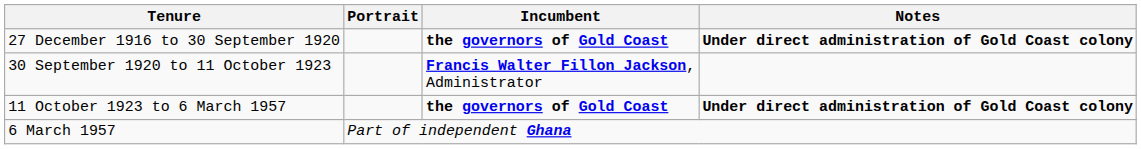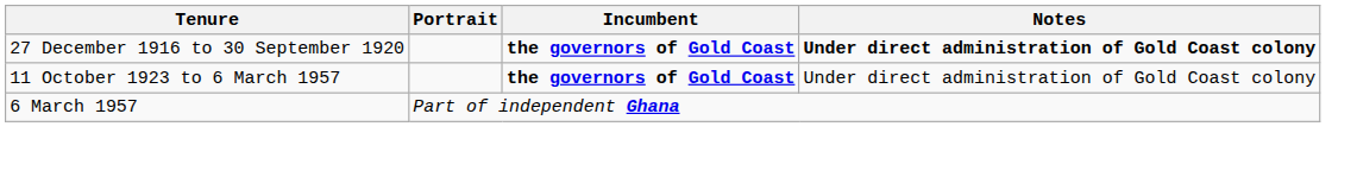- row: 30 September 1920 to 11 October 1923 | Francis Walter Fillon Jackson, Administrator
11 October 1923 to 6 March 1957 | Notes: bold -> normal
